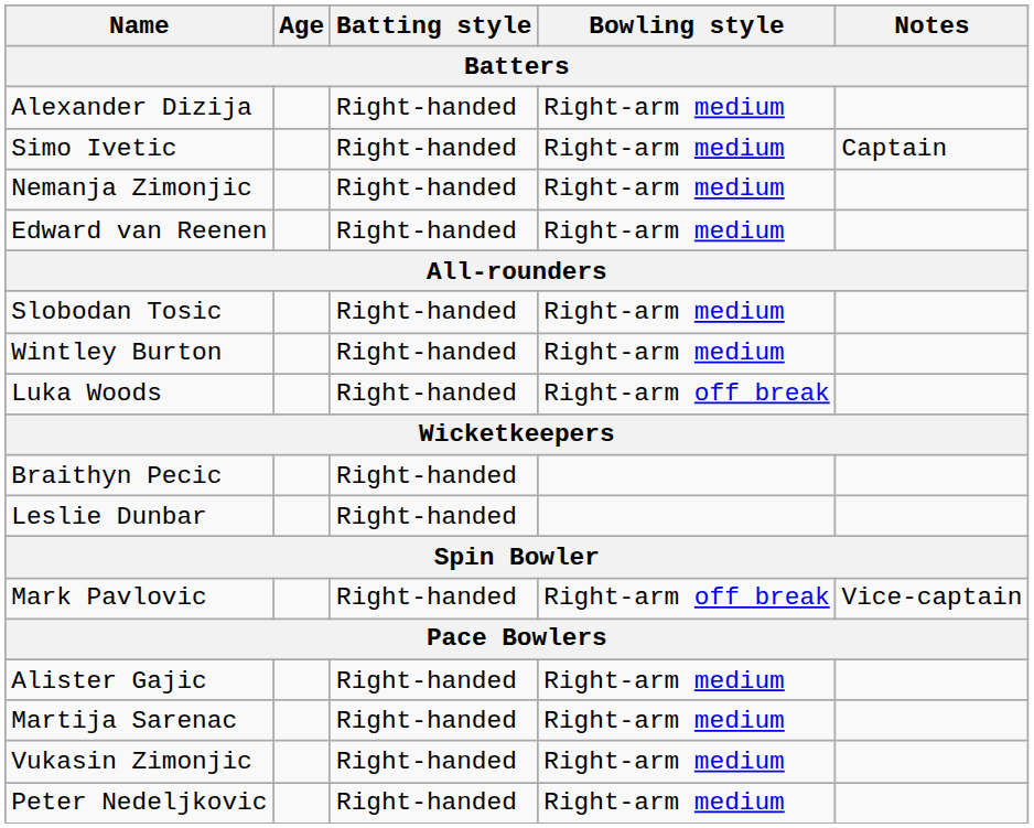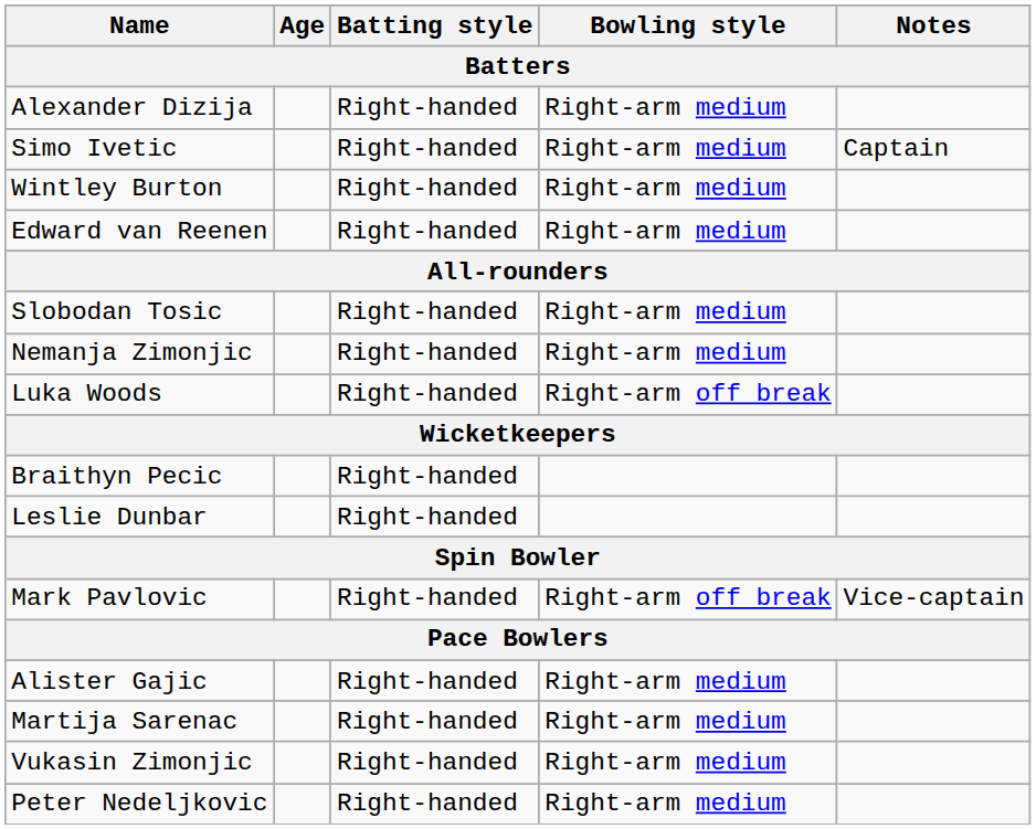rows swapped: Wintley Burton <-> Nemanja Zimonjic
